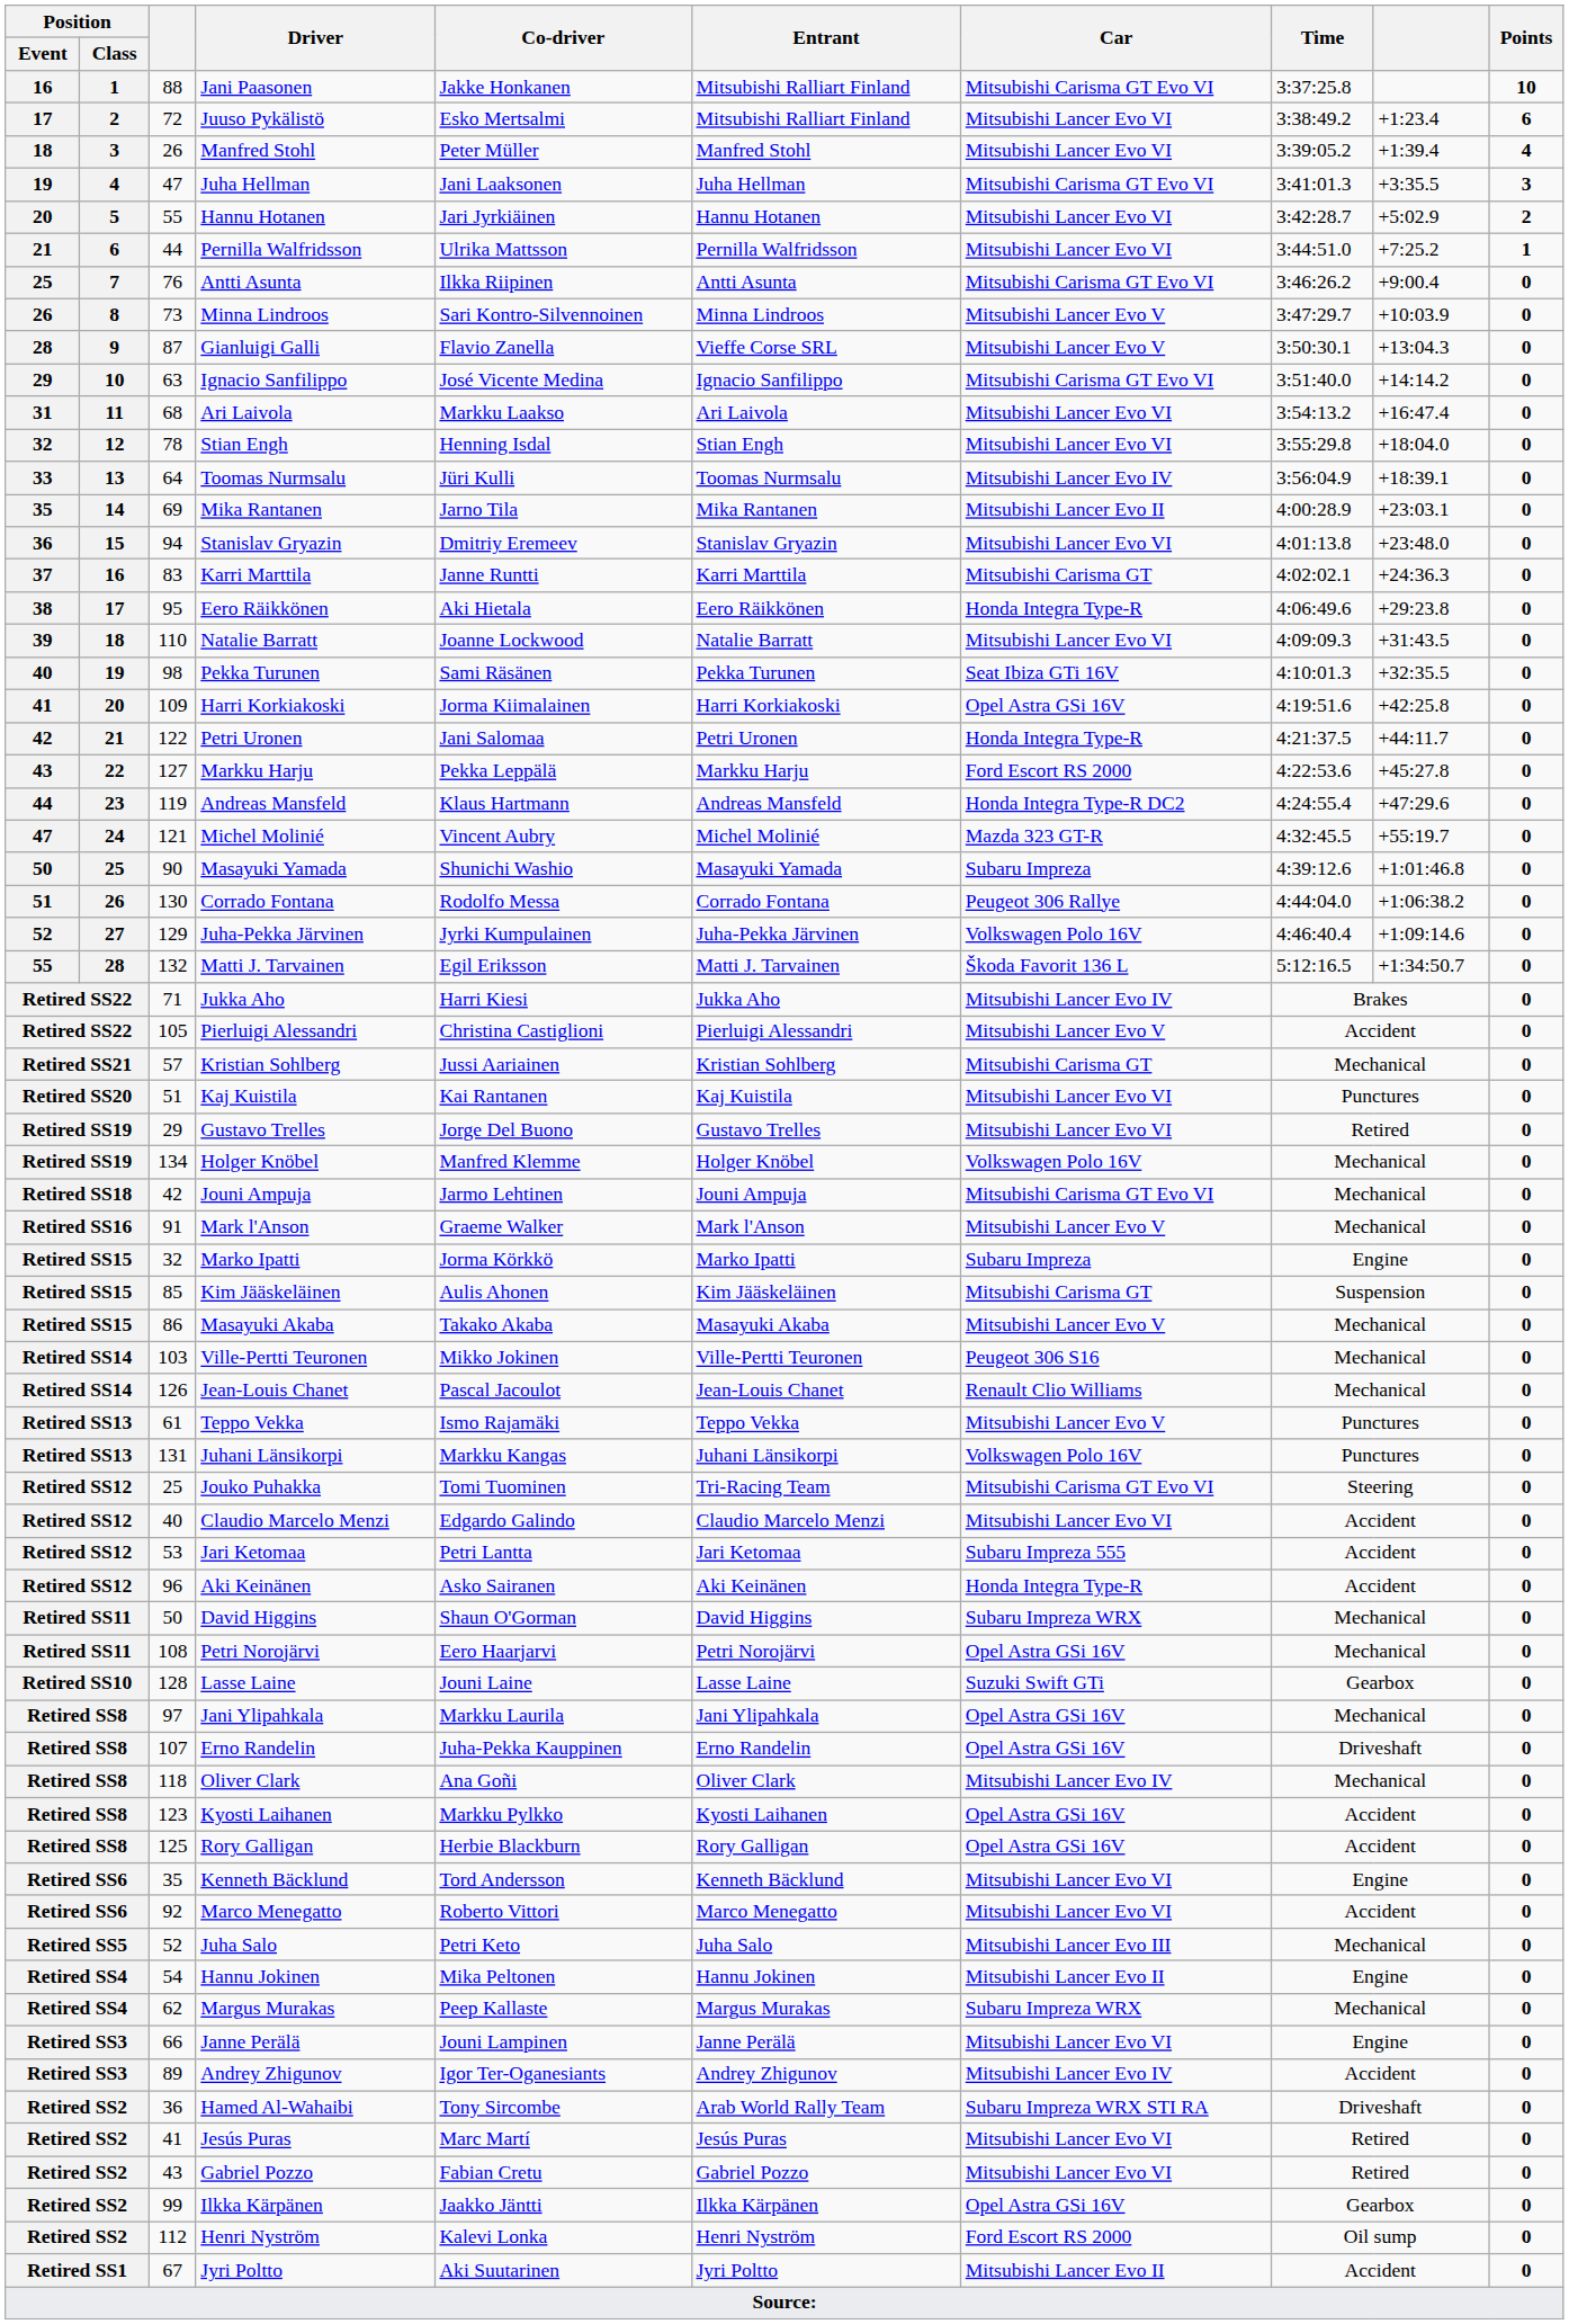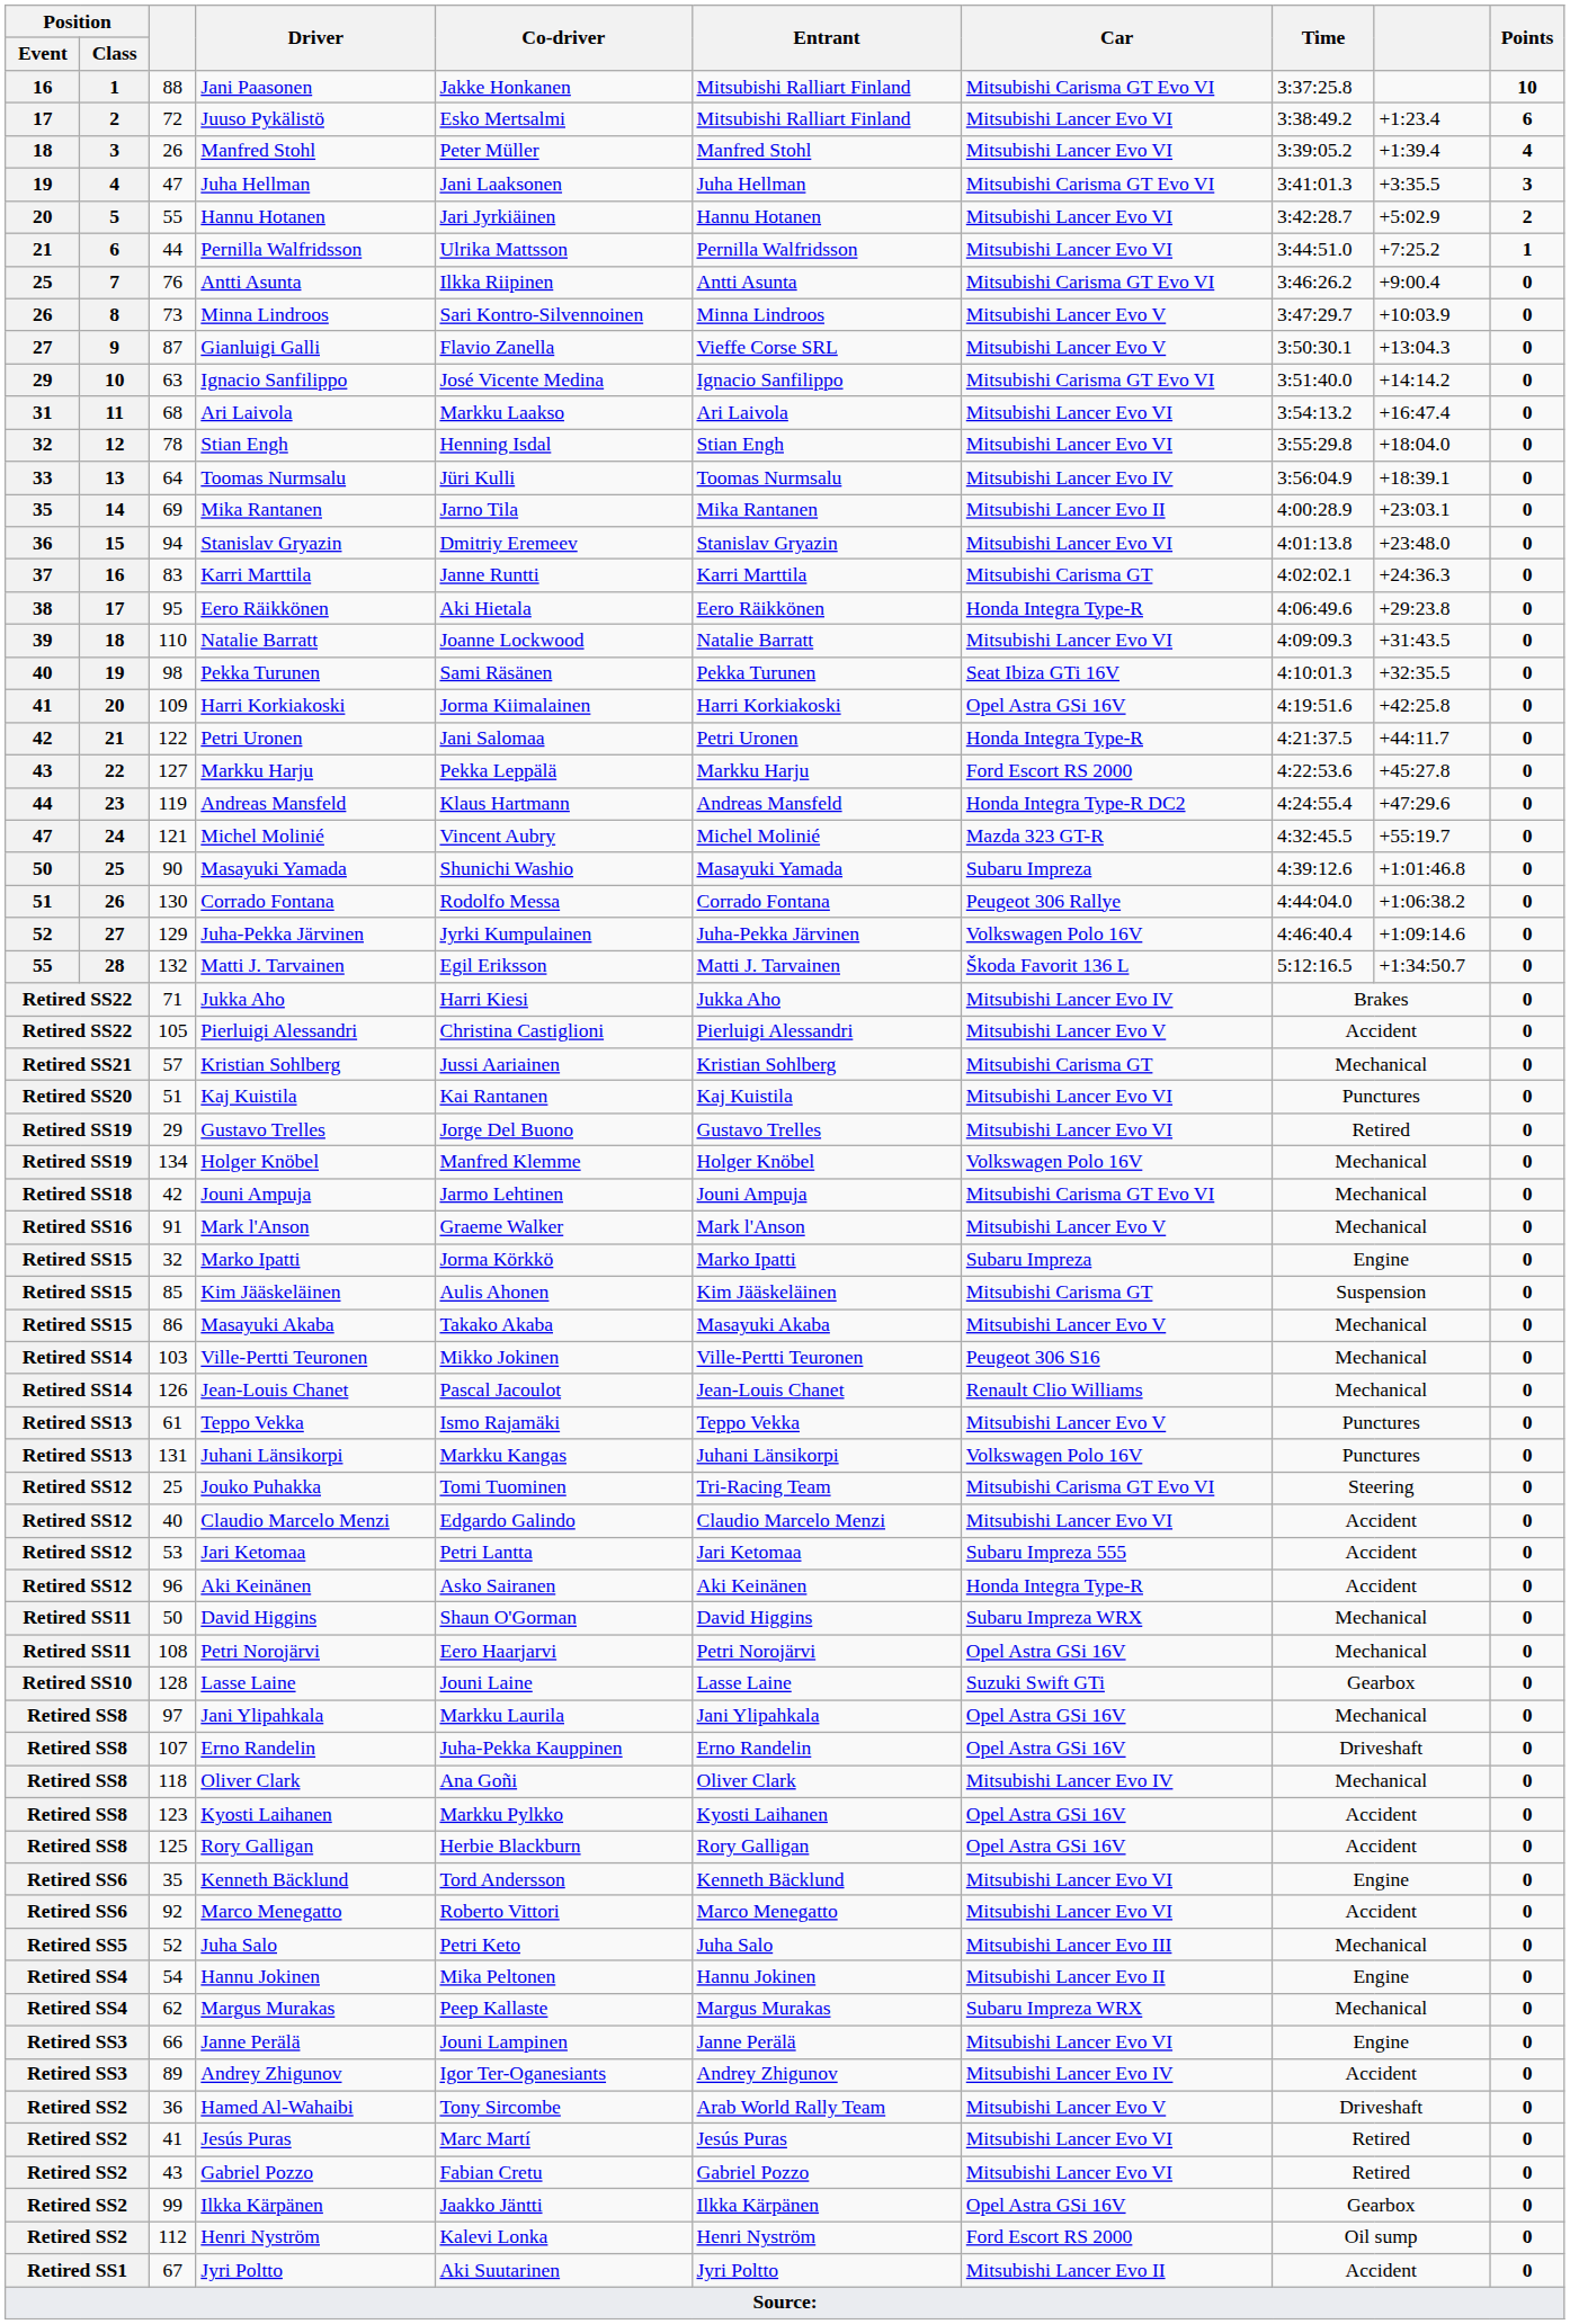Gianluigi Galli | Position / Event: 28 -> 27
Hamed Al-Wahaibi | Car: Subaru Impreza WRX STI RA -> Mitsubishi Lancer Evo V
